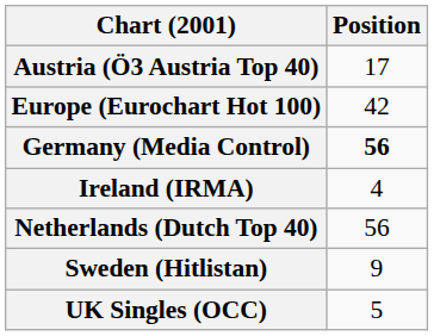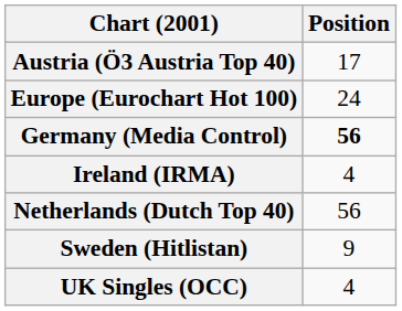Europe (Eurochart Hot 100) | Position: 42 -> 24
UK Singles (OCC) | Position: 5 -> 4
